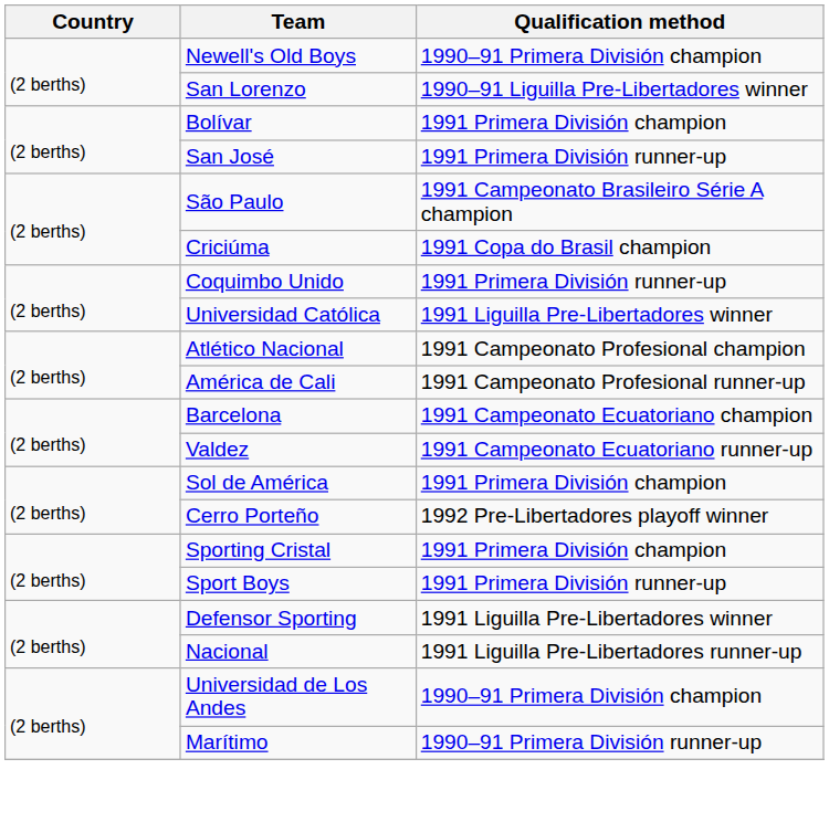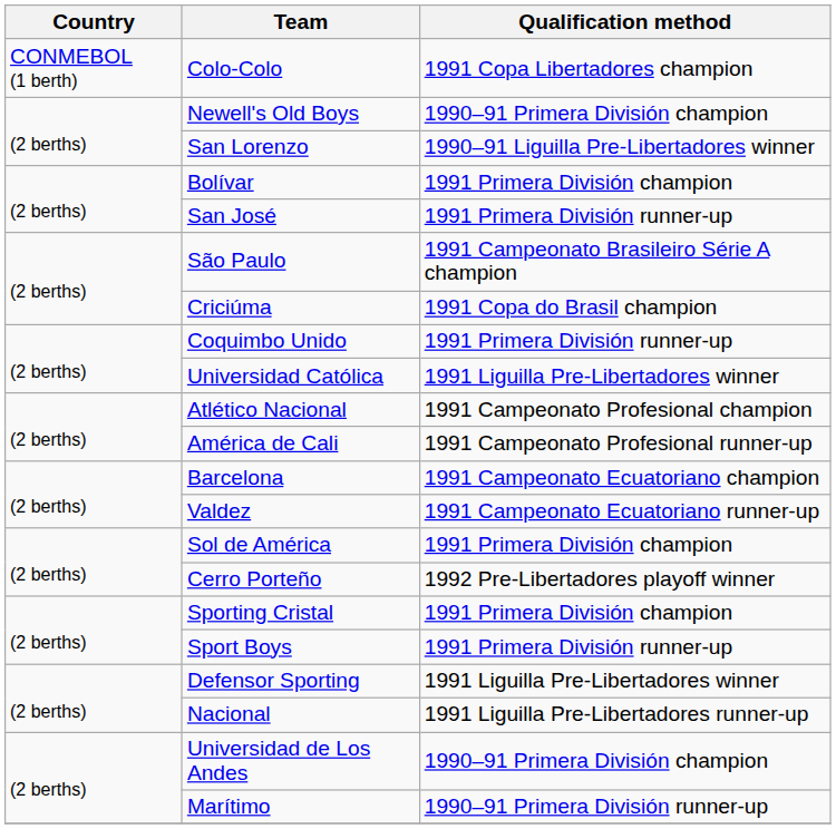+ row: CONMEBOL (1 berth) | Colo-Colo | 1991 Copa Libertadores champion
